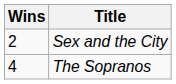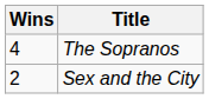rows swapped: The Sopranos <-> Sex and the City
